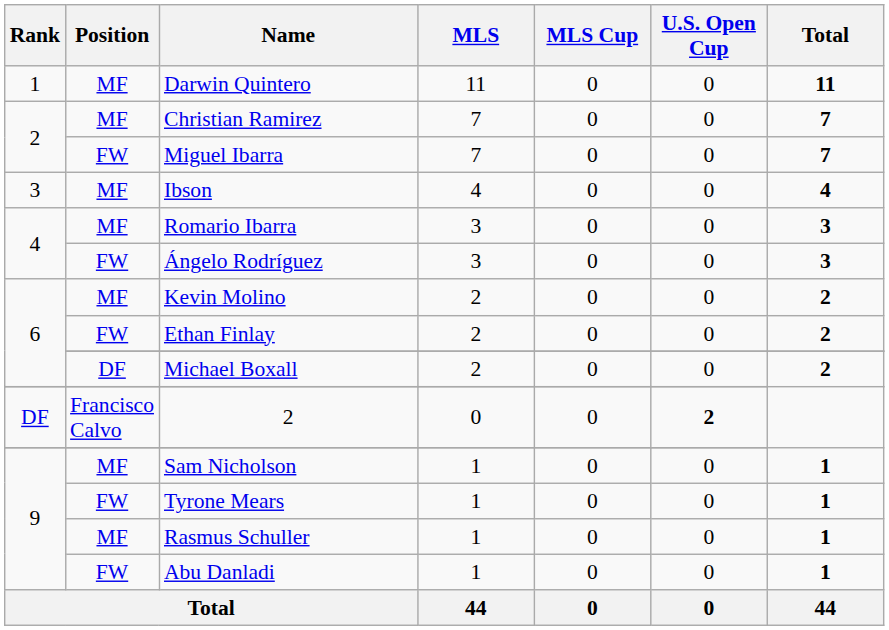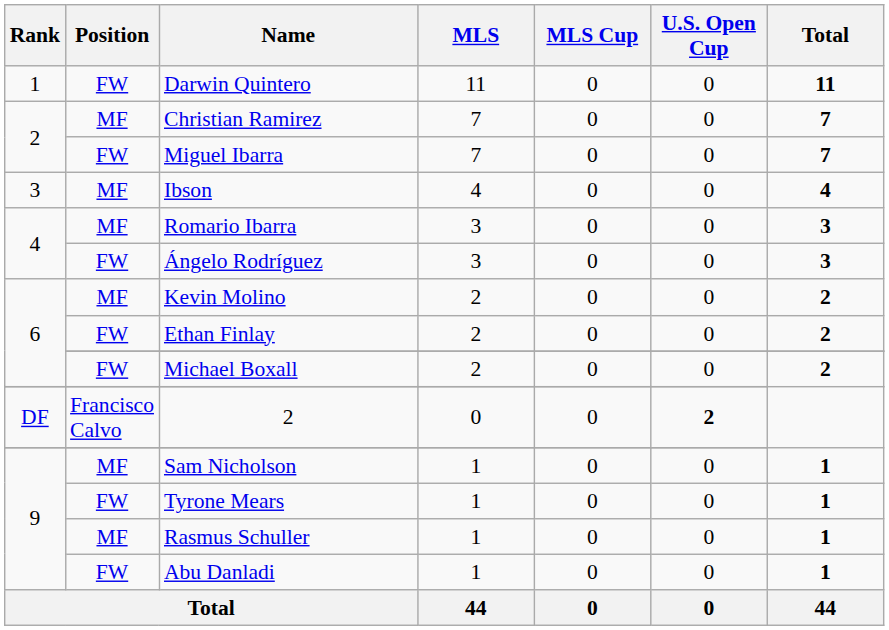Darwin Quintero | Position: MF -> FW
Michael Boxall | Position: DF -> FW
